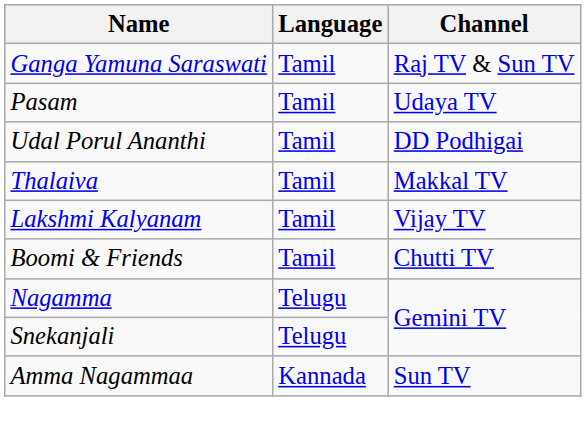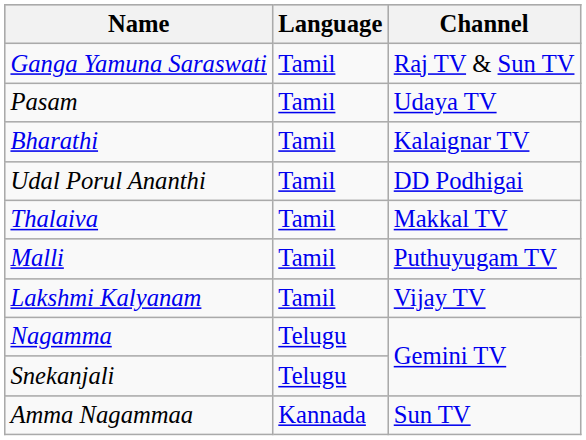+ row: Bharathi | Tamil | Kalaignar TV
+ row: Malli | Tamil | Puthuyugam TV
- row: Boomi & Friends | Tamil | Chutti TV
